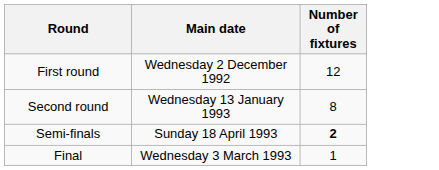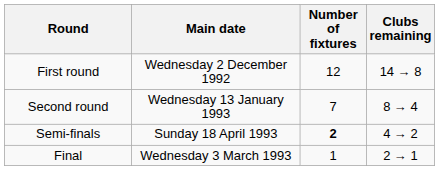+ column: Clubs remaining | 14 → 8 | 8 → 4 | 4 → 2 | 2 → 1
Second round | Number of fixtures: 8 -> 7
